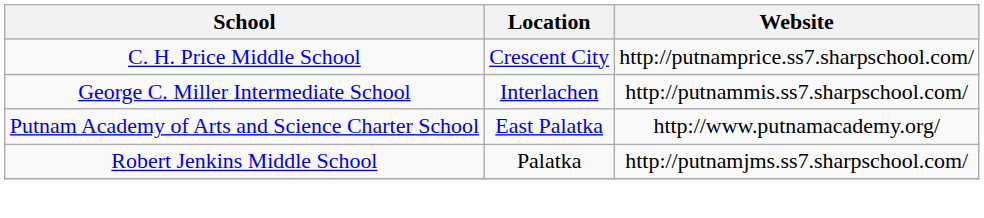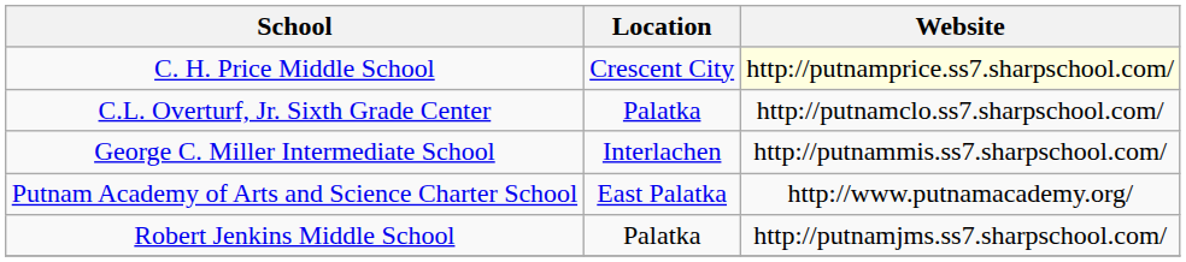C. H. Price Middle School | Website: no background -> lightyellow background
+ row: C.L. Overturf, Jr. Sixth Grade Center | Palatka | http://putnamclo.ss7.sharpschool.com/
